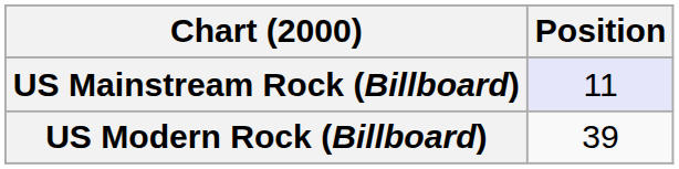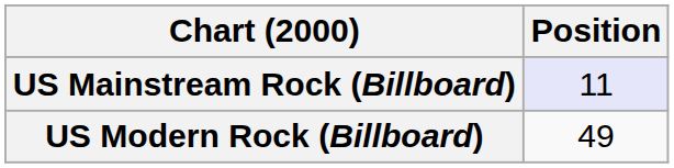US Modern Rock (Billboard) | Position: 39 -> 49
